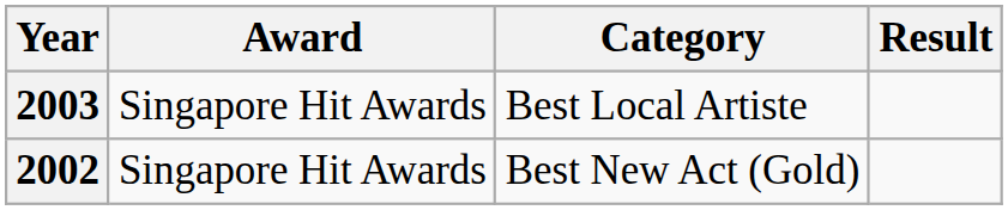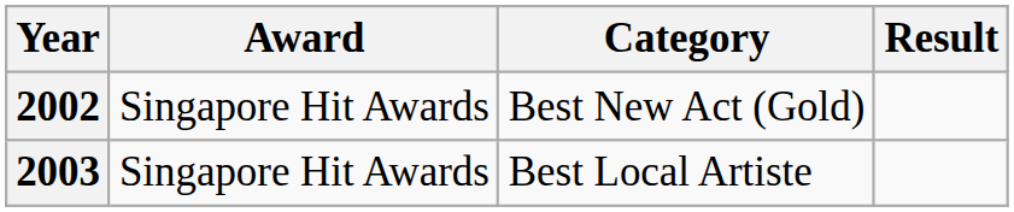rows swapped: 2002 <-> 2003
